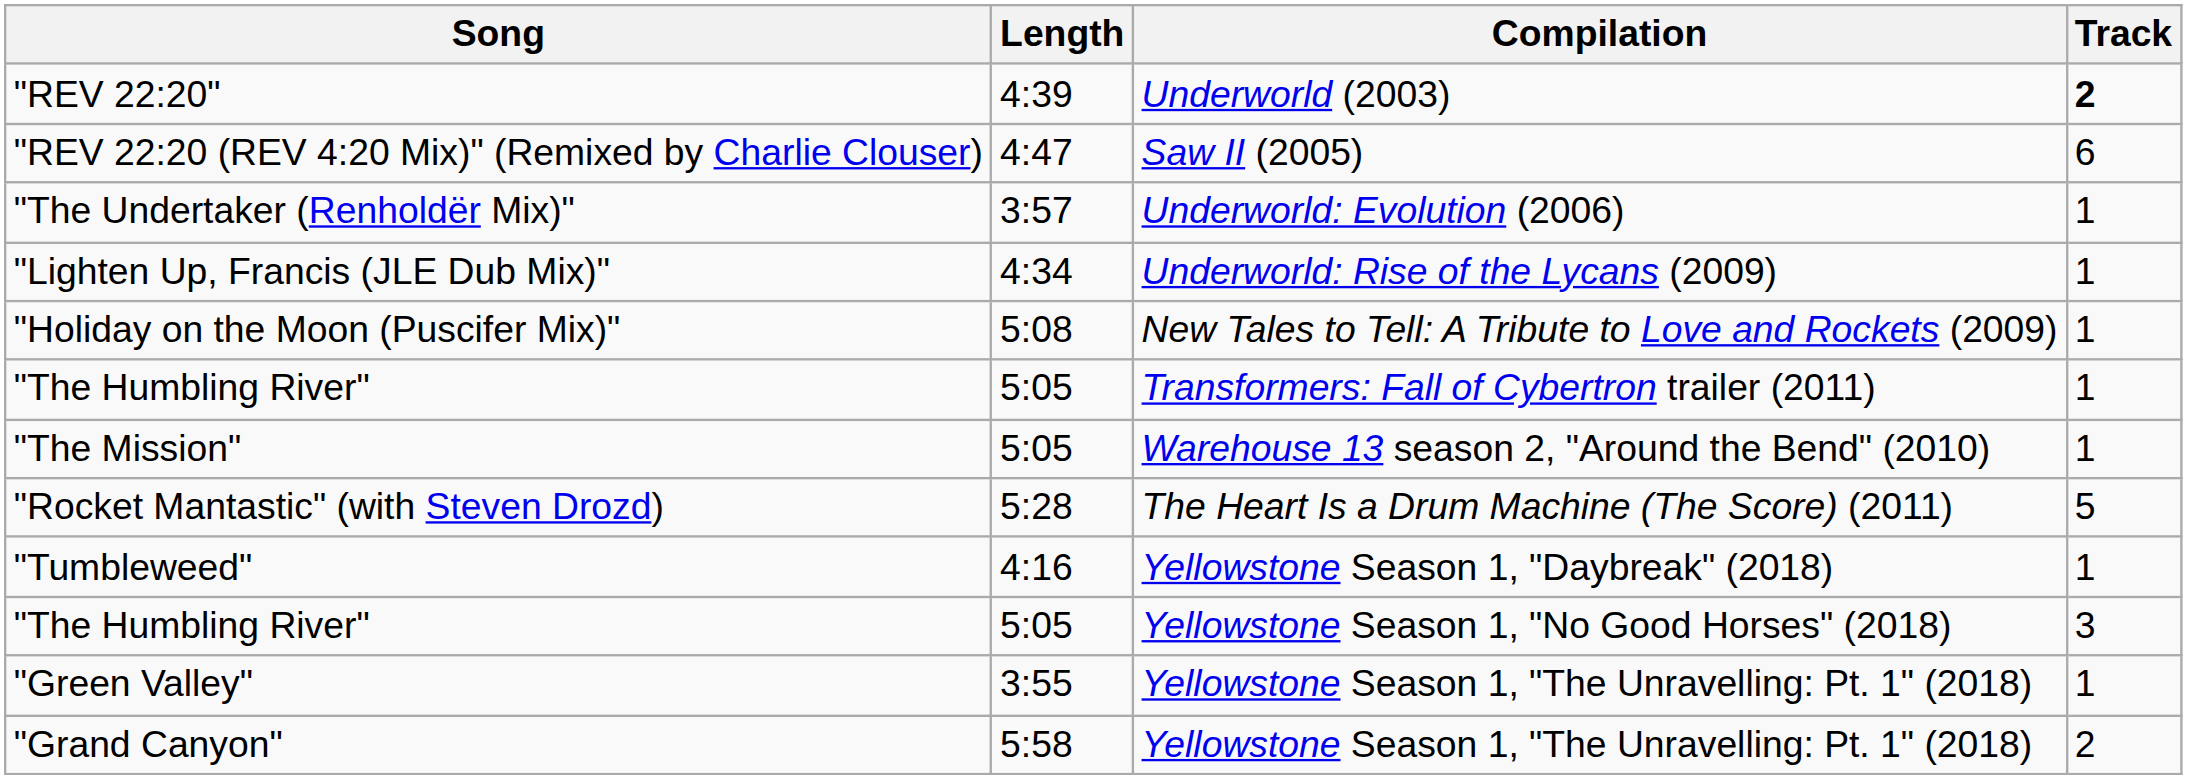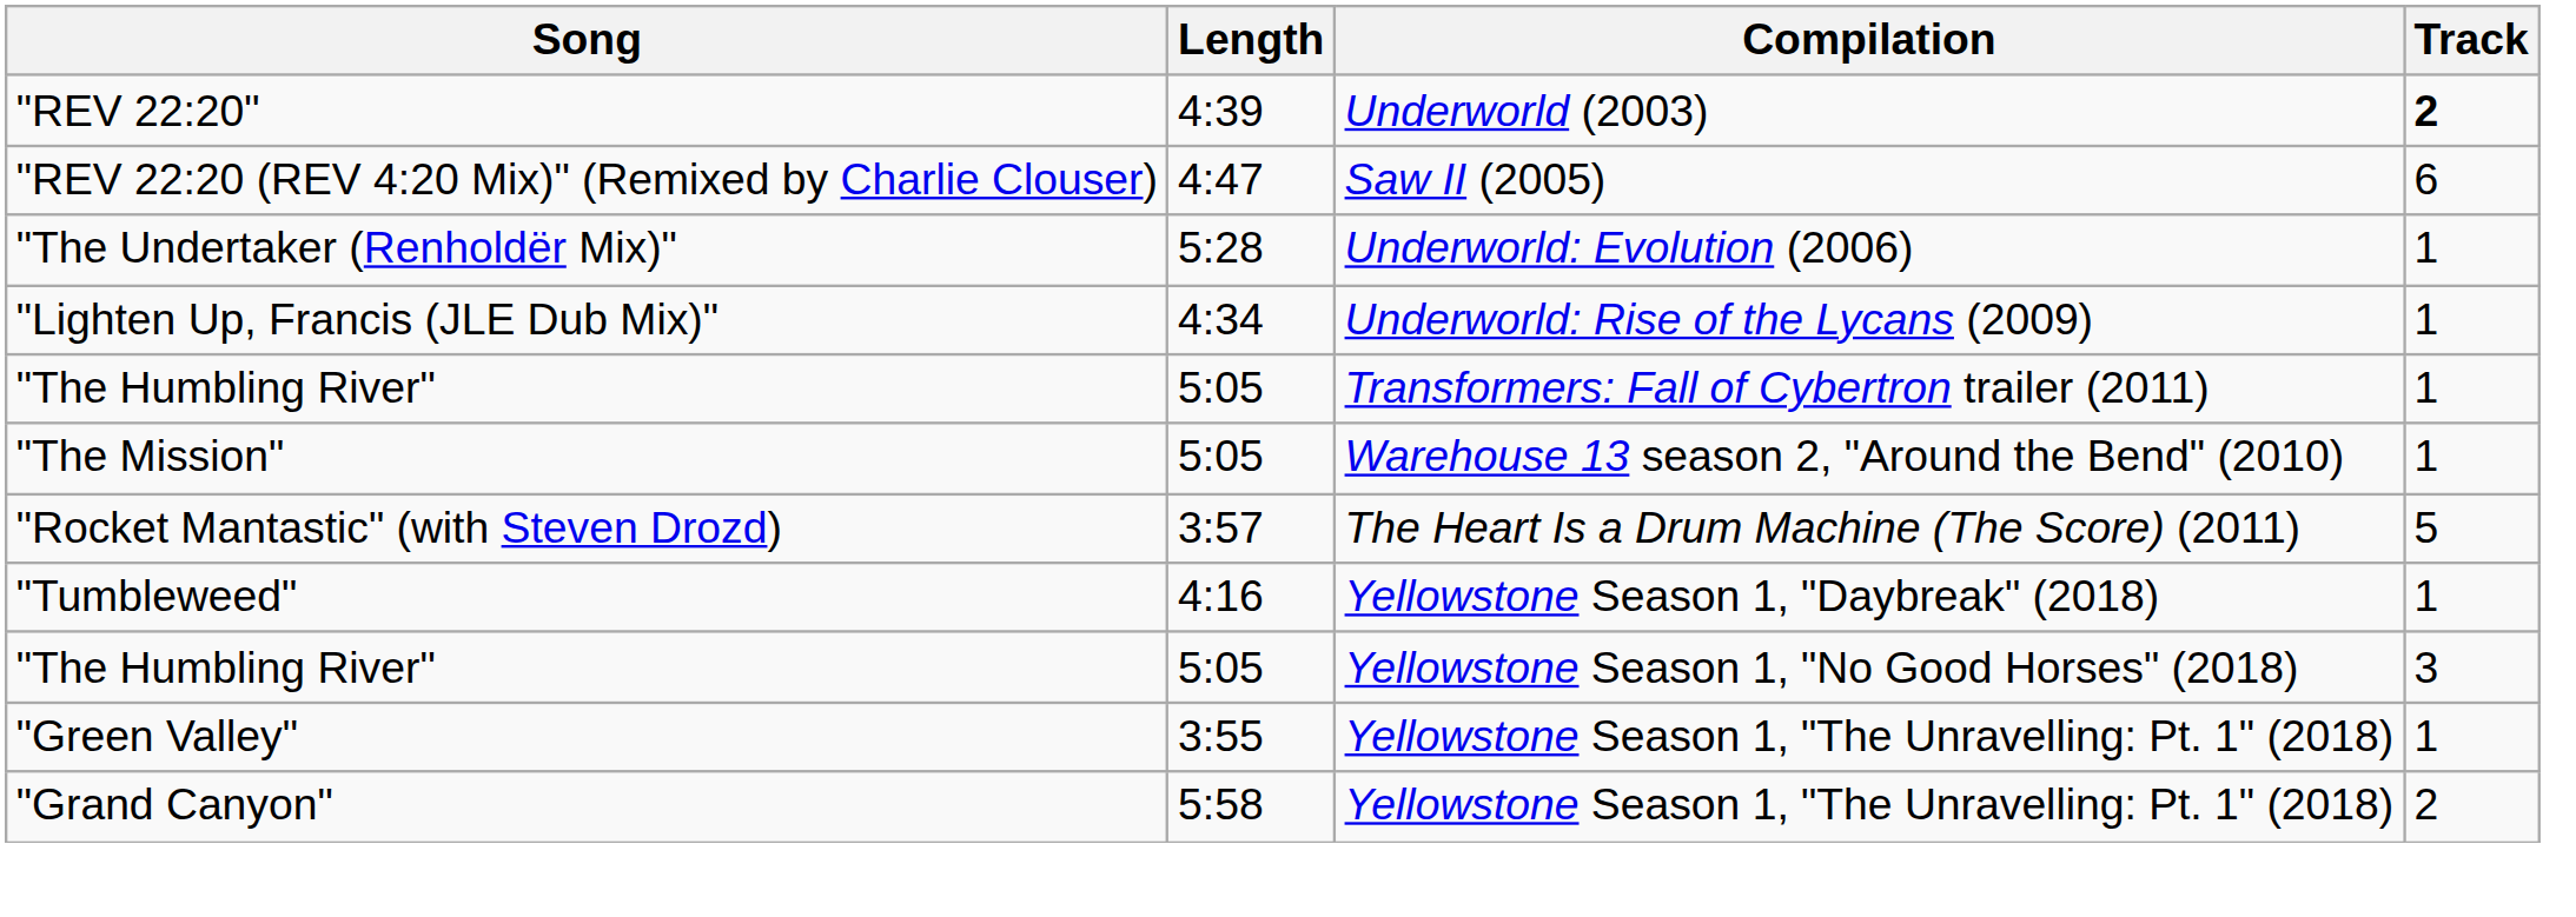"The Undertaker (Renholdër Mix)" | Length: 3:57 -> 5:28
- row: "Holiday on the Moon (Puscifer Mix)" | 5:08 | New Tales to Tell: A Tribute to Love and Rockets (2009) | 1
"Rocket Mantastic" (with Steven Drozd) | Length: 5:28 -> 3:57
